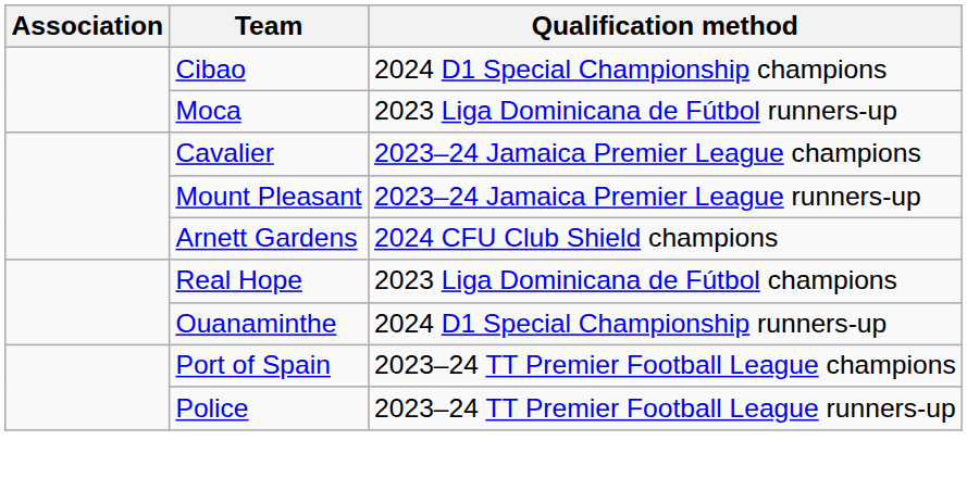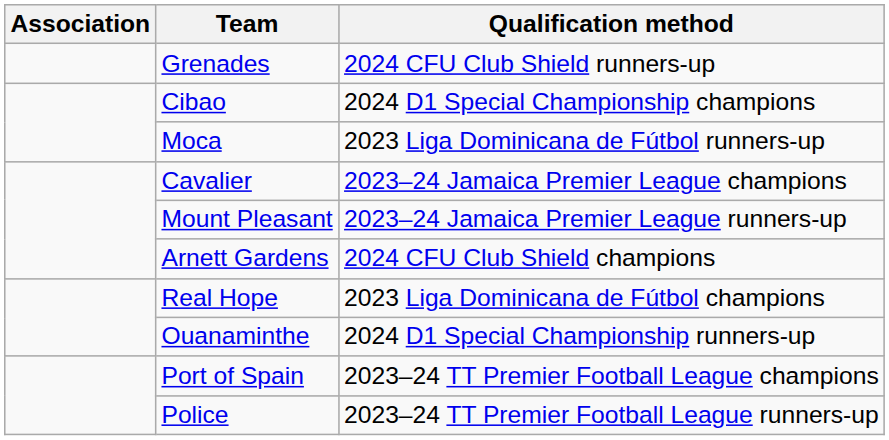+ row: Grenades | 2024 CFU Club Shield runners-up
